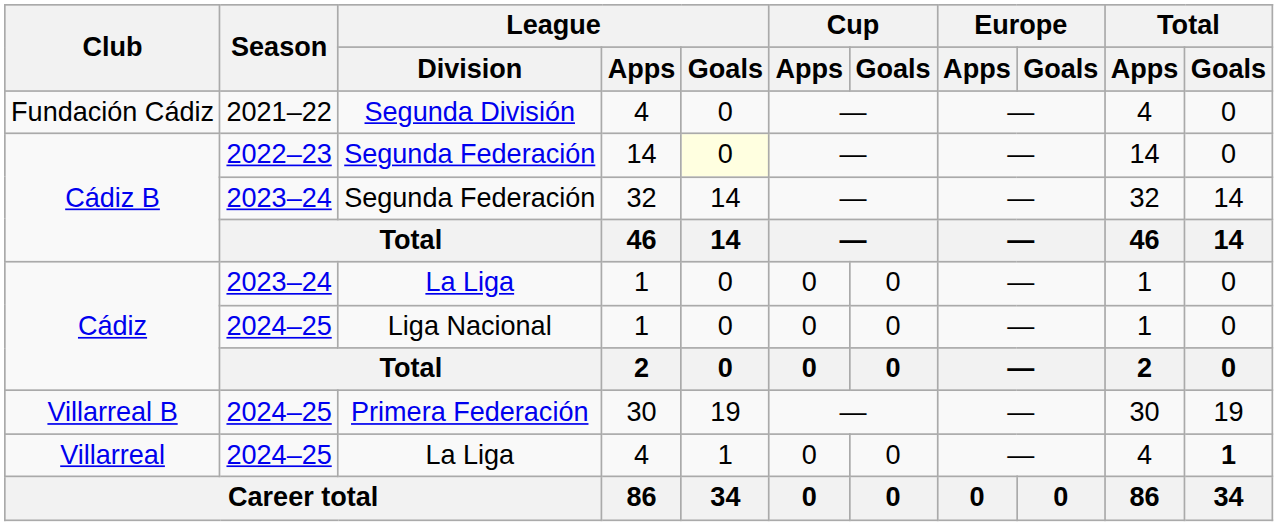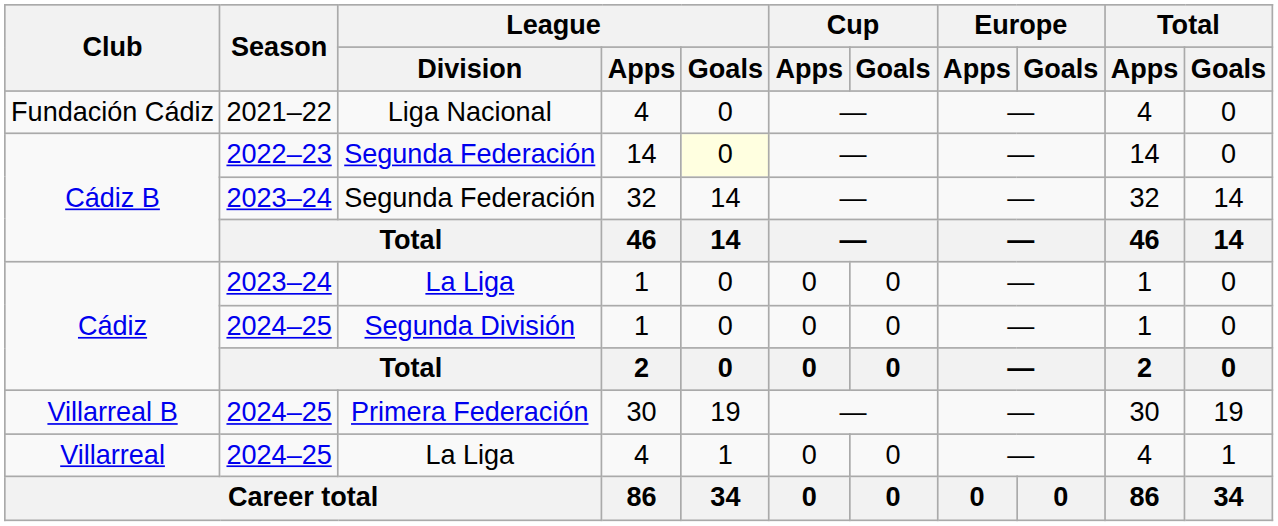Fundación Cádiz | League / Division: Segunda División -> Liga Nacional
Cádiz / 2024–25 | League / Division: Liga Nacional -> Segunda División
Villarreal | Total / Goals: bold -> normal
